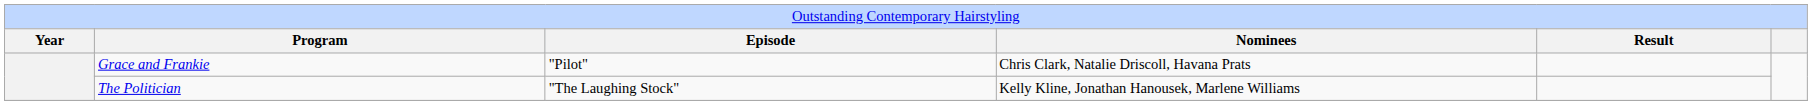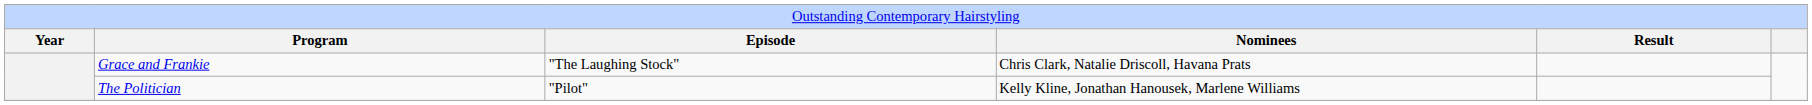Grace and Frankie | column 3: "Pilot" -> "The Laughing Stock"
The Politician | column 3: "The Laughing Stock" -> "Pilot"
